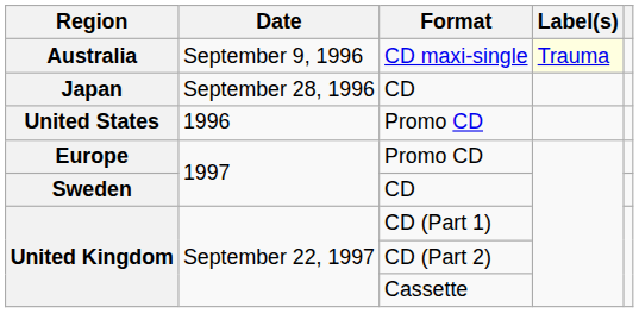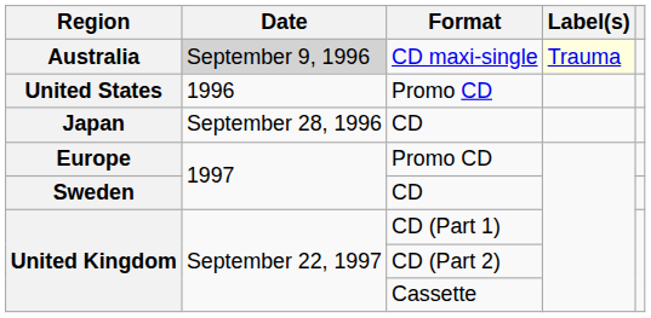Australia | Date: no background -> lightgrey background
rows swapped: United States <-> Japan
